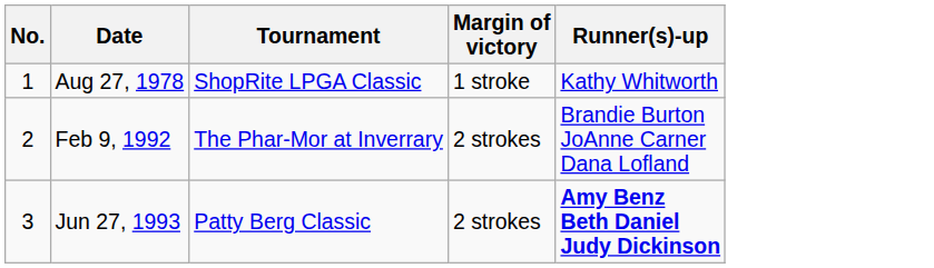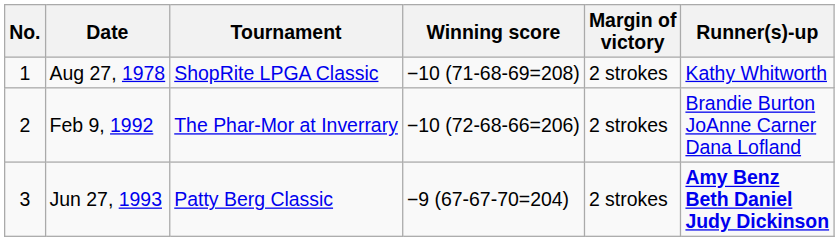+ column: Winning score | −10 (71-68-69=208) | −10 (72-68-66=206) | −9 (67-67-70=204)
Aug 27, 1978 | Margin of victory: 1 stroke -> 2 strokes
